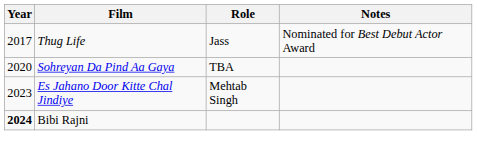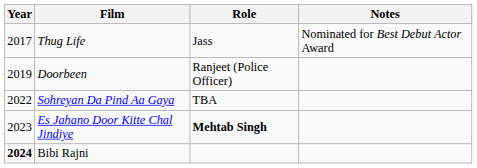+ row: 2019 | Doorbeen | Ranjeet (Police Officer)
Sohreyan Da Pind Aa Gaya | Year: 2020 -> 2022
Es Jahano Door Kitte Chal Jindiye | Role: normal -> bold
